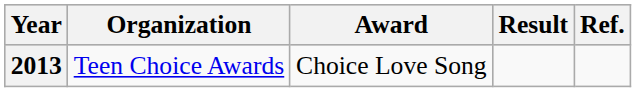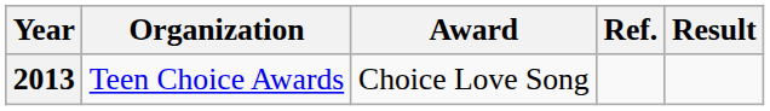columns swapped: Result <-> Ref.
